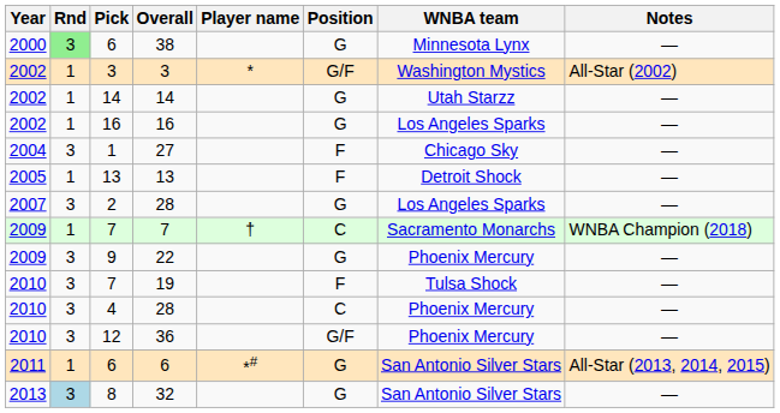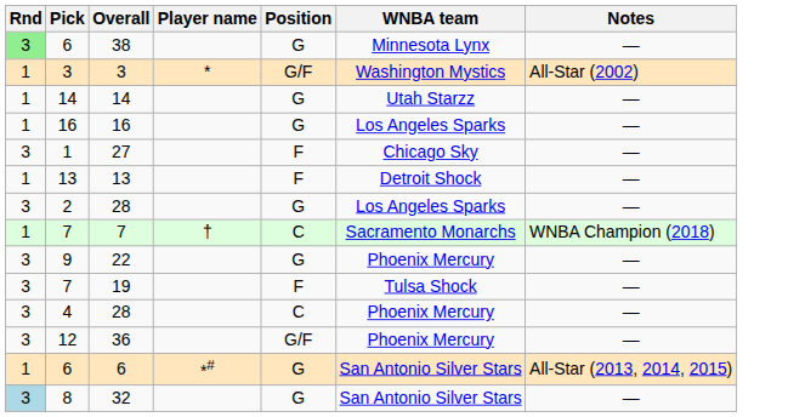- column: Year | 2000 | 2002 | 2002 | 2002 | 2004 | 2005 | 2007 | 2009 | 2009 | 2010 | 2010 | 2010 | 2011 | 2013
